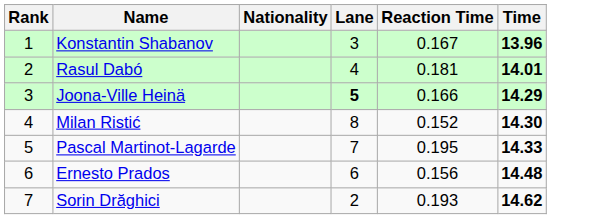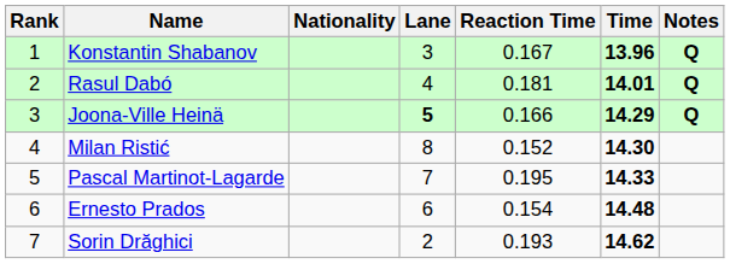+ column: Notes | Q | Q | Q
Ernesto Prados | Reaction Time: 0.156 -> 0.154
